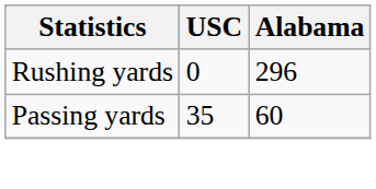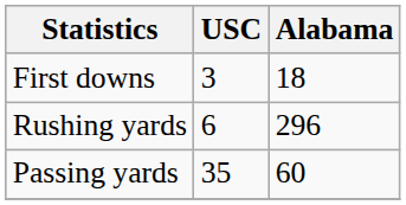+ row: First downs | 3 | 18
Rushing yards | USC: 0 -> 6
